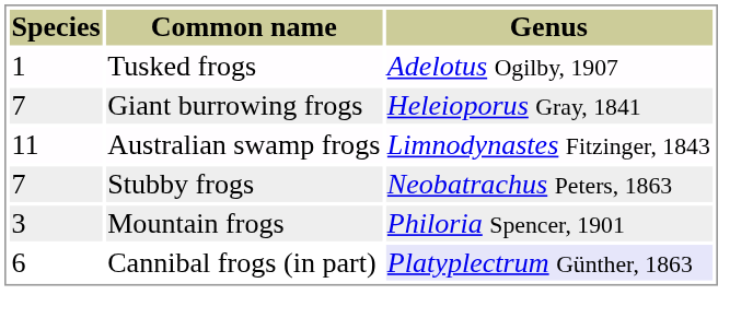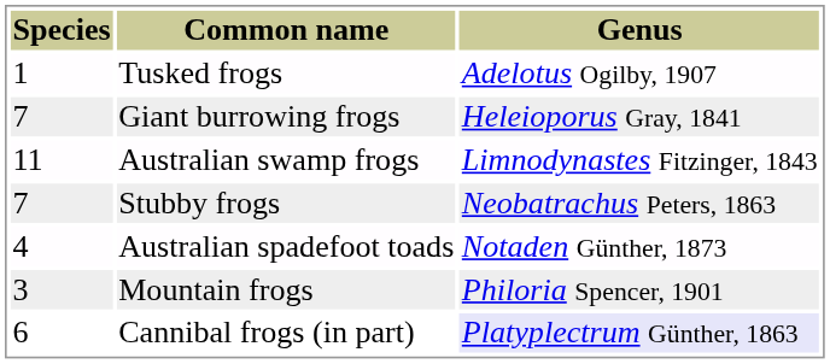+ row: 4 | Australian spadefoot toads | Notaden Günther, 1873
